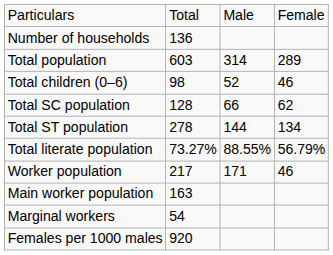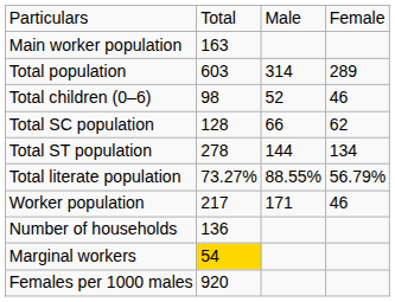rows swapped: Number of households <-> Main worker population
Marginal workers | column 2: no background -> gold background
